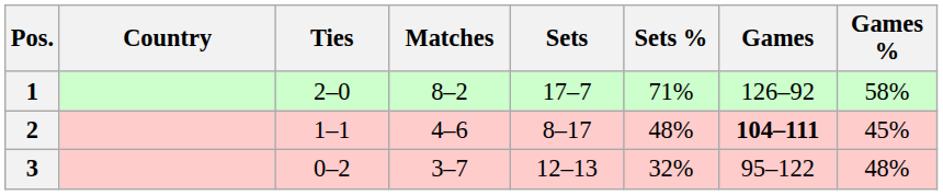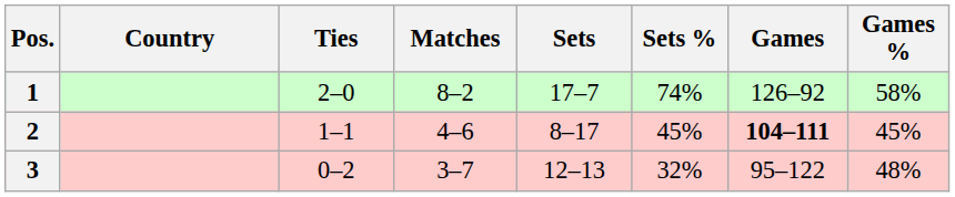1 | Sets %: 71% -> 74%
2 | Sets %: 48% -> 45%
